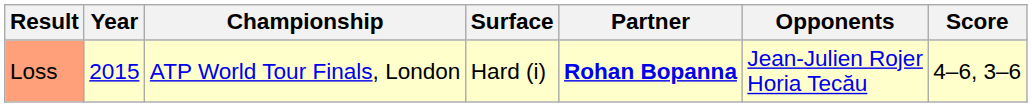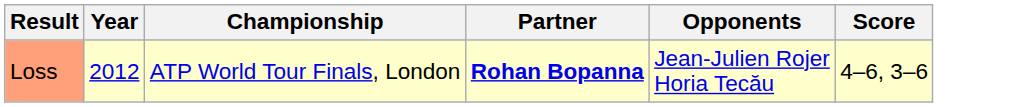- column: Surface | Hard (i)
Loss | Year: 2015 -> 2012
